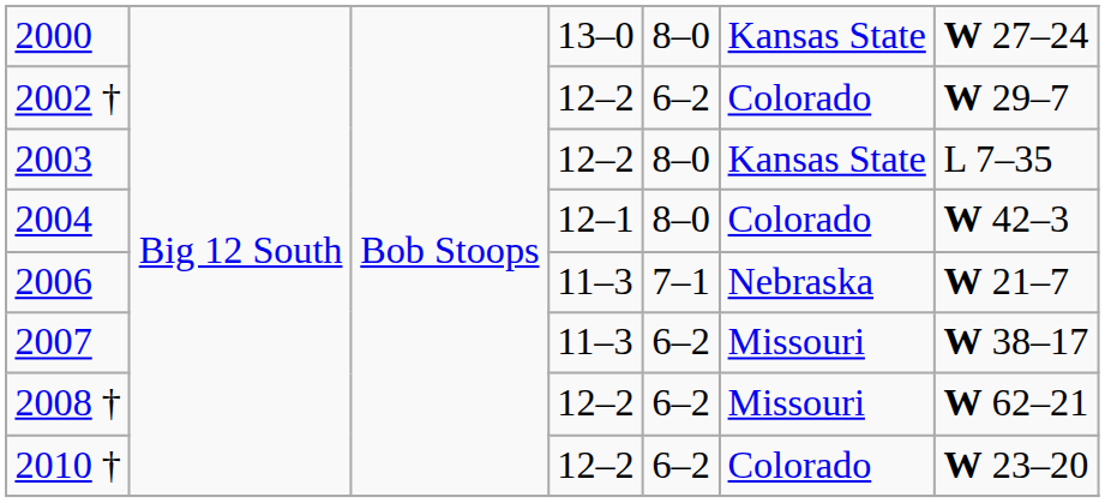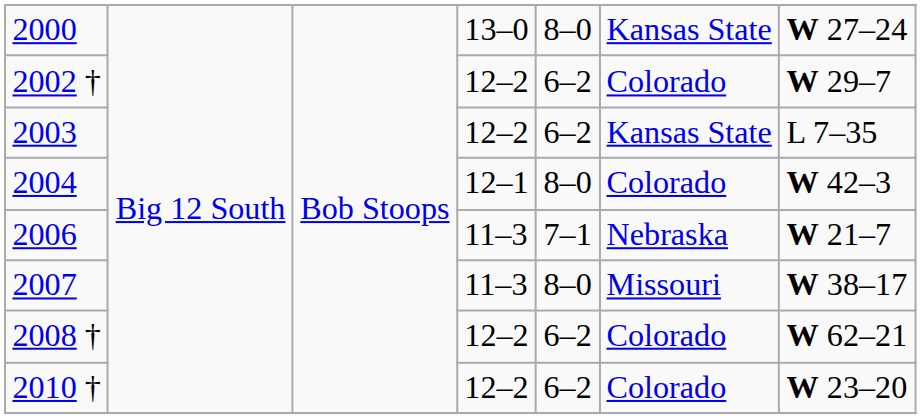2003 | column 5: 8–0 -> 6–2
2007 | column 5: 6–2 -> 8–0
2008 † | column 6: Missouri -> Colorado
